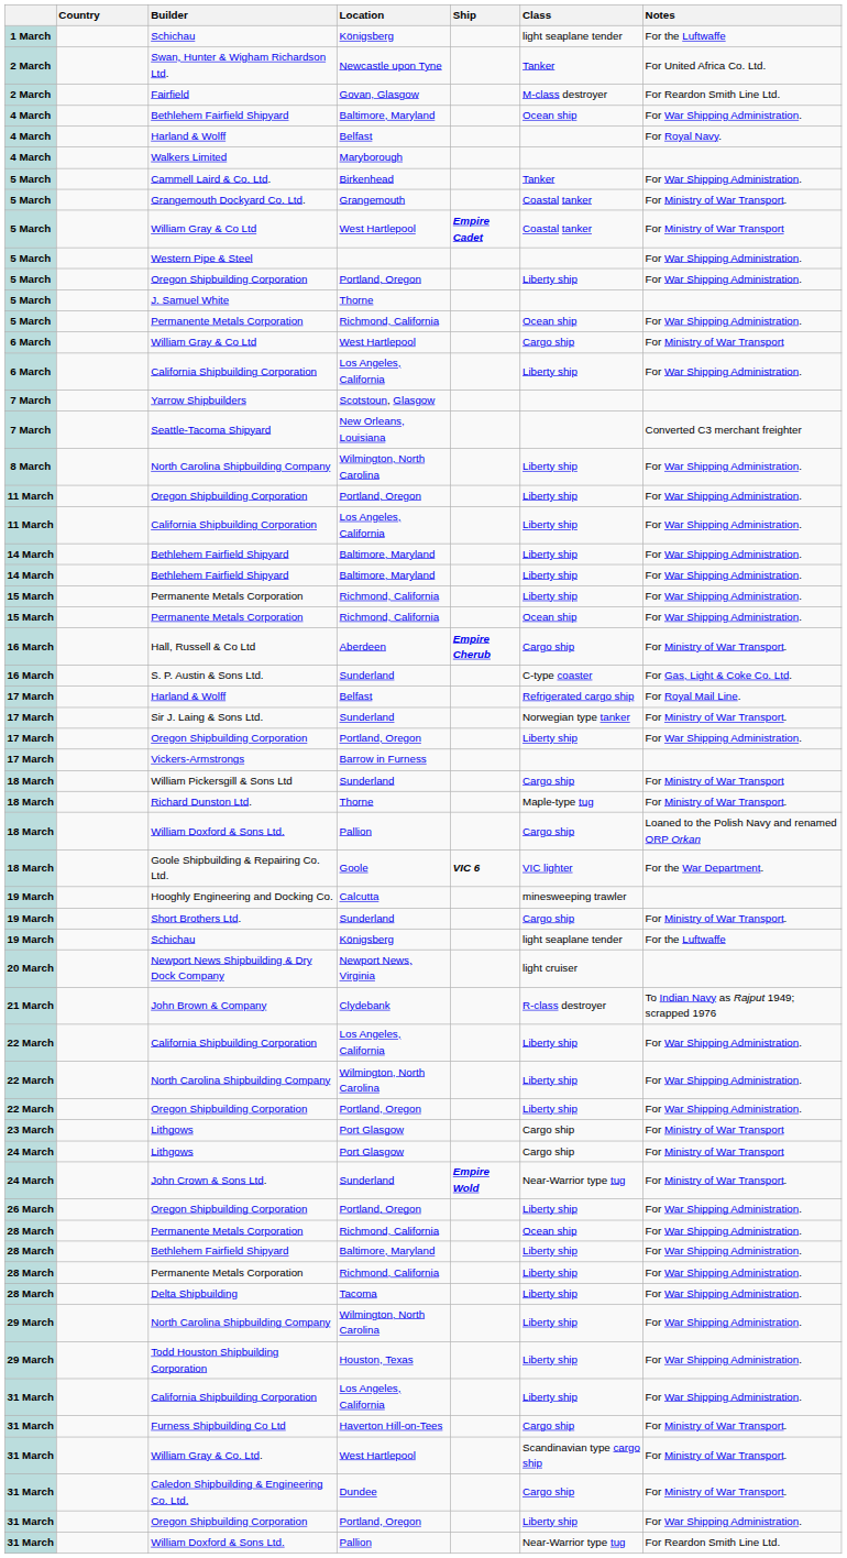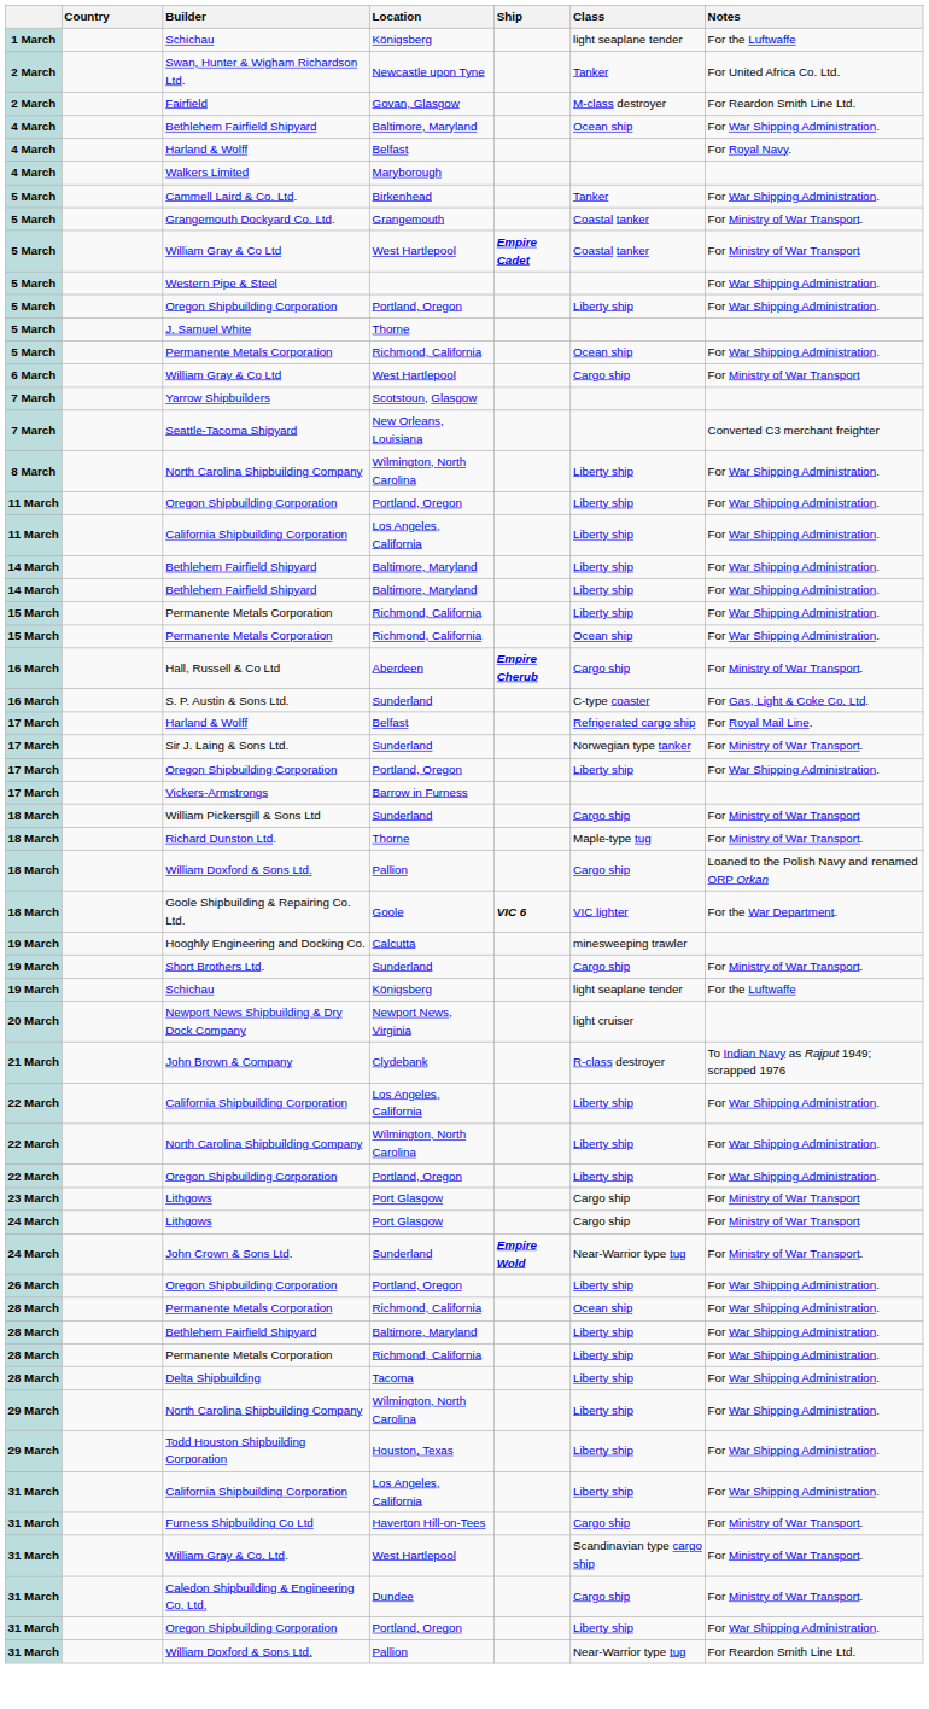- row: 6 March | California Shipbuilding Corporation | Los Angeles, California | Liberty ship | For War Shipping Administration.
